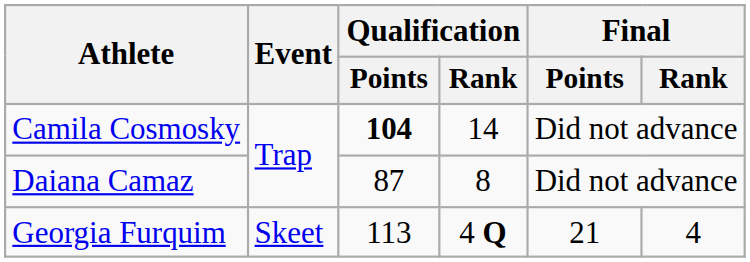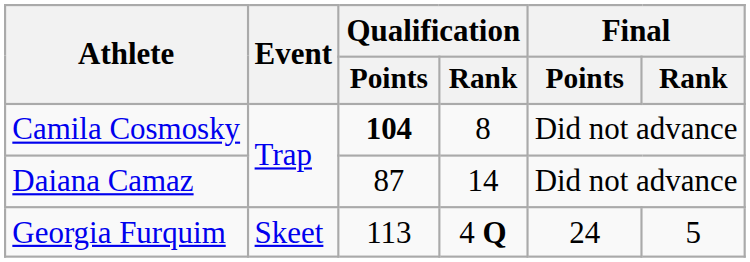Camila Cosmosky | Qualification / Rank: 14 -> 8
Daiana Camaz | Qualification / Rank: 8 -> 14
Georgia Furquim | Final / Points: 21 -> 24
Georgia Furquim | Final / Rank: 4 -> 5
